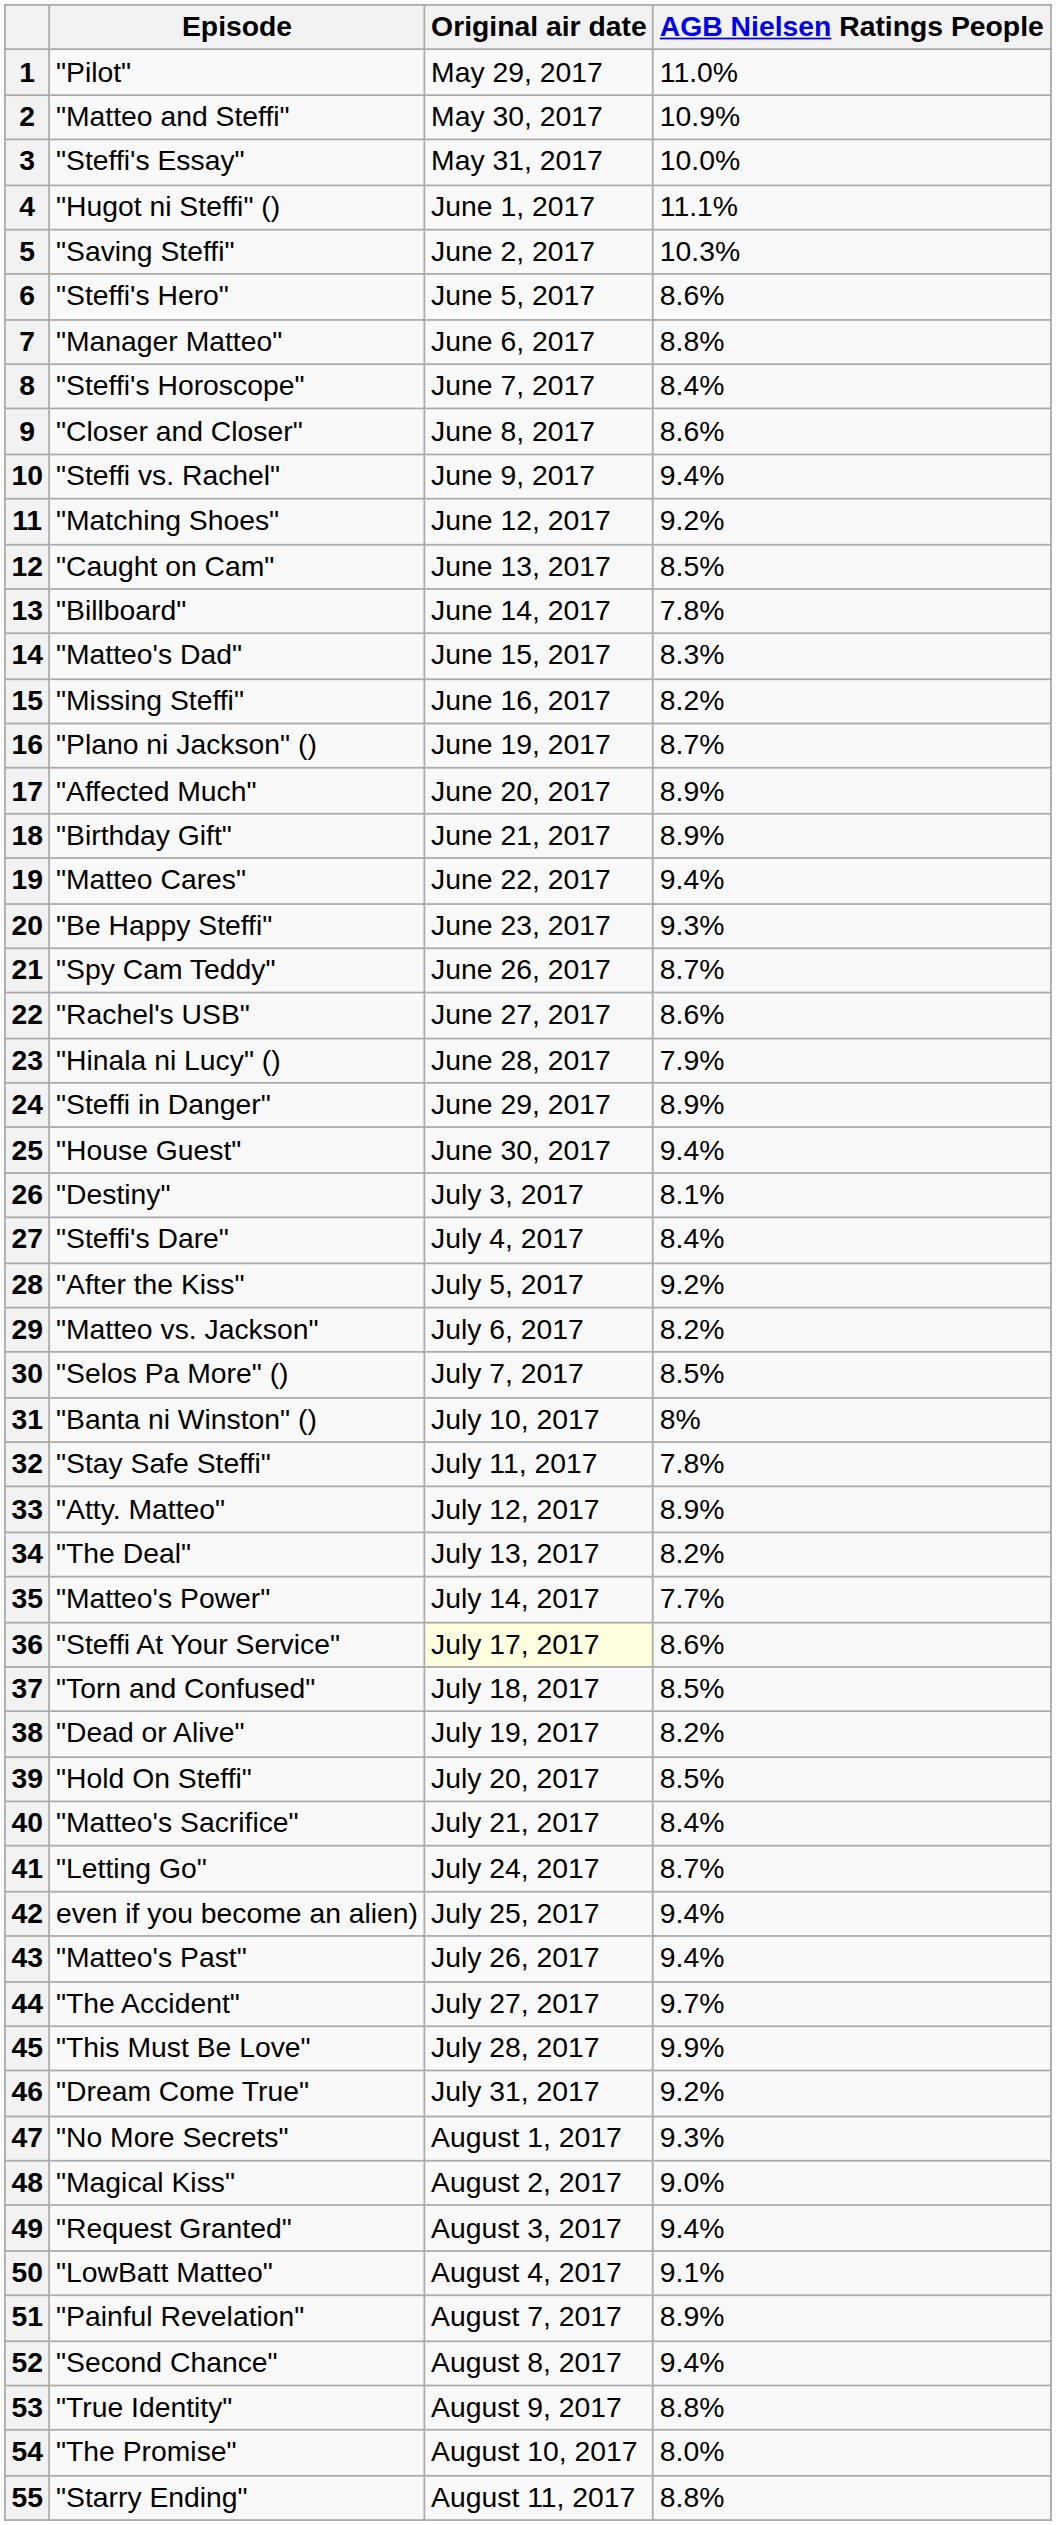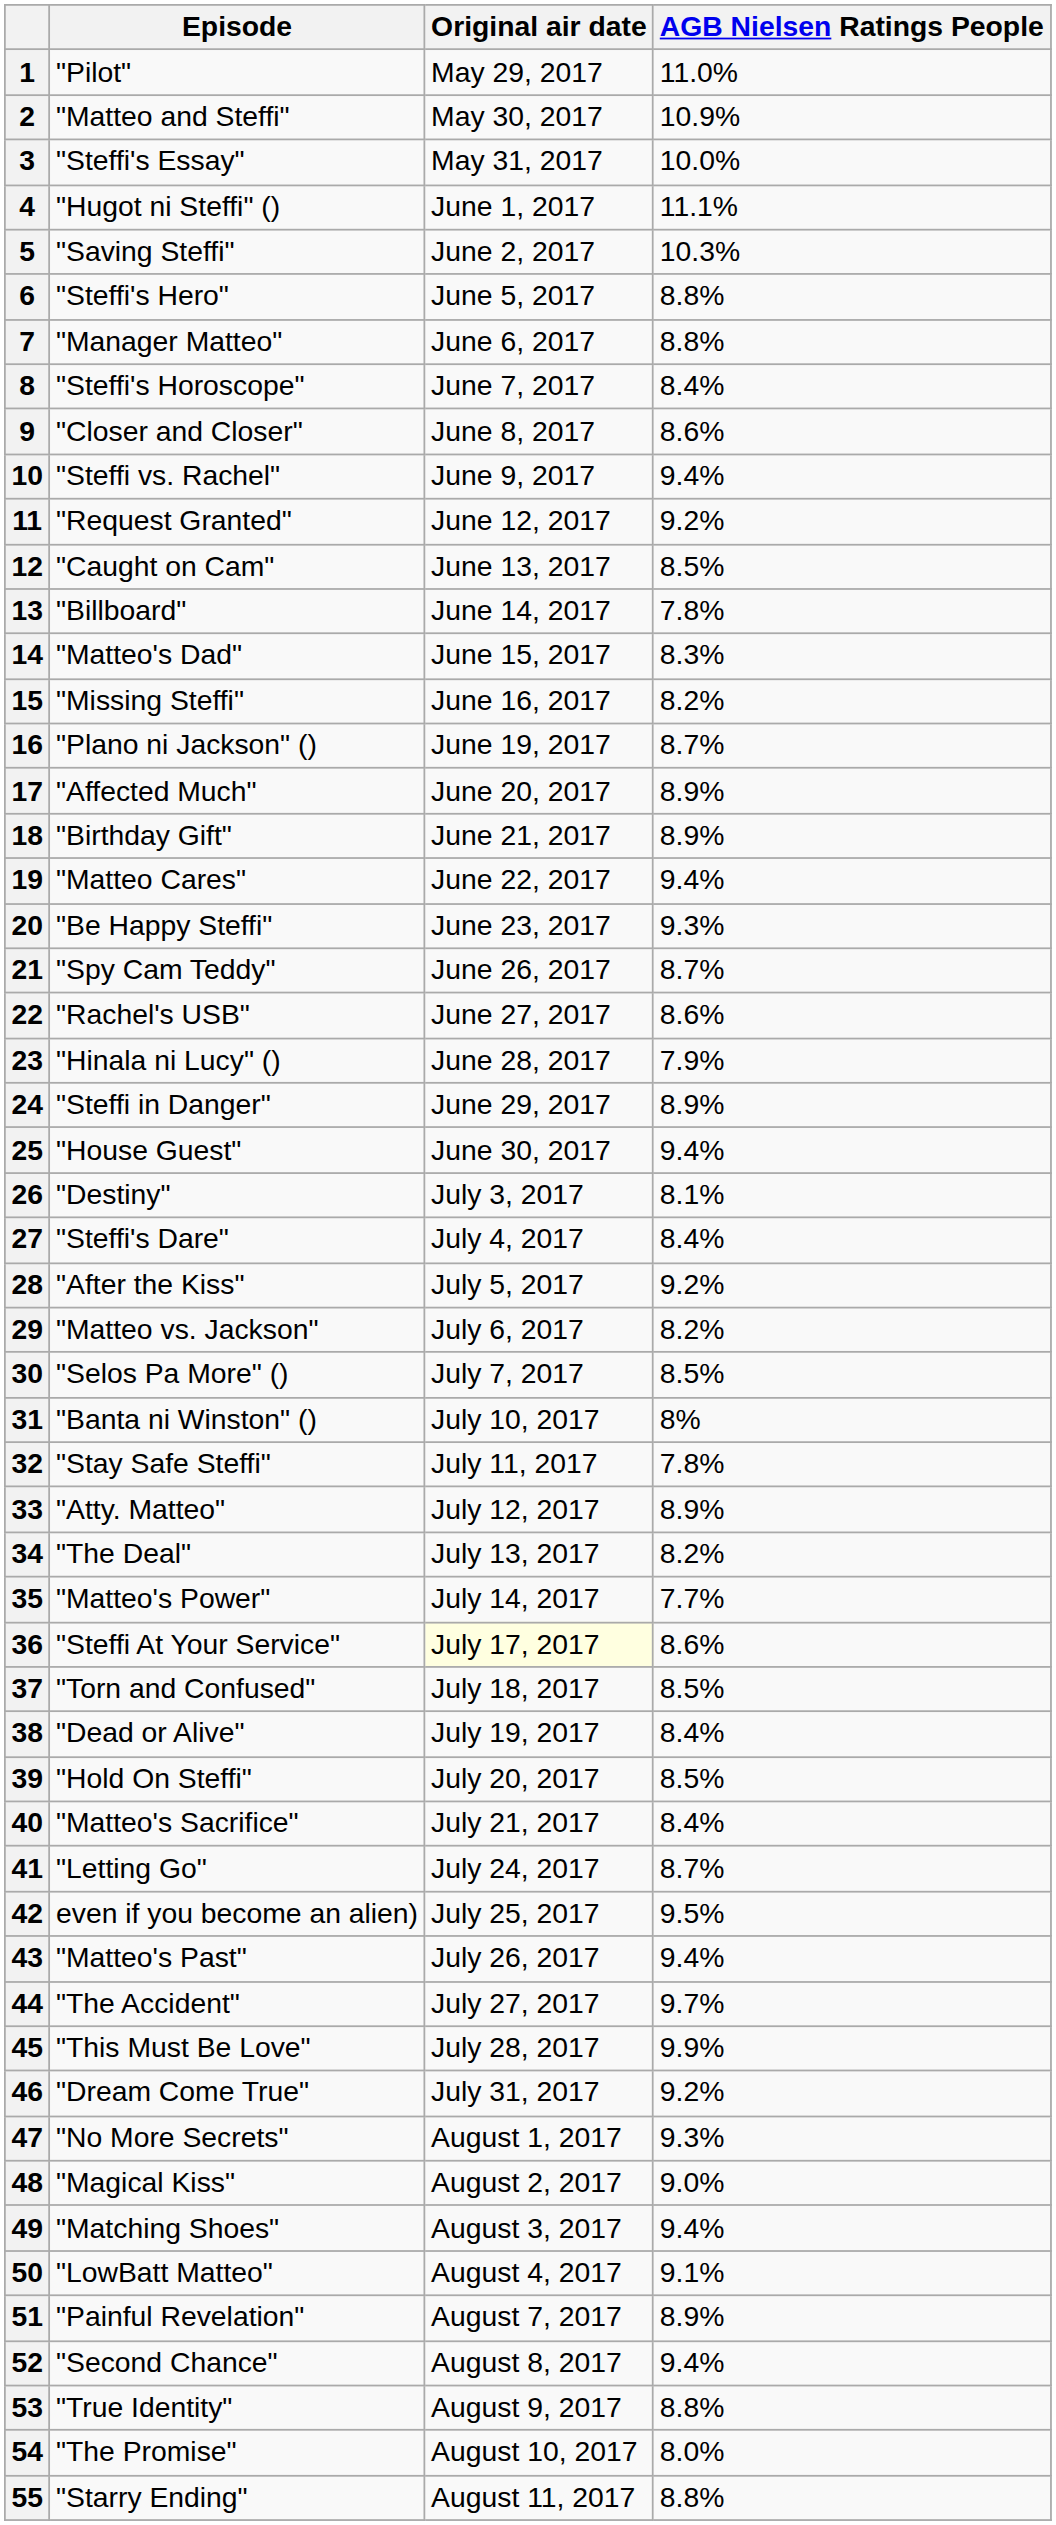6 | AGB Nielsen Ratings People: 8.6% -> 8.8%
11 | Episode: "Matching Shoes" -> "Request Granted"
38 | AGB Nielsen Ratings People: 8.2% -> 8.4%
42 | AGB Nielsen Ratings People: 9.4% -> 9.5%
49 | Episode: "Request Granted" -> "Matching Shoes"
